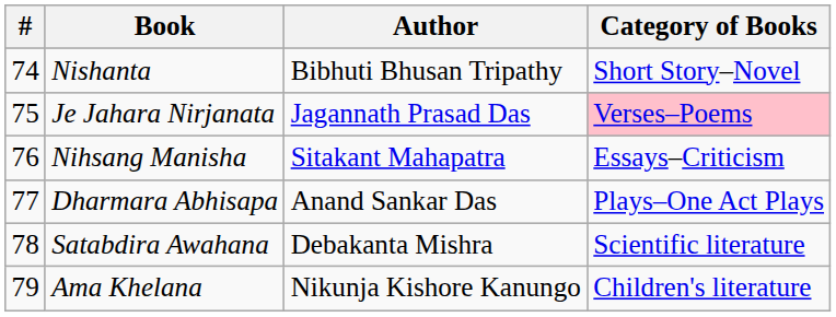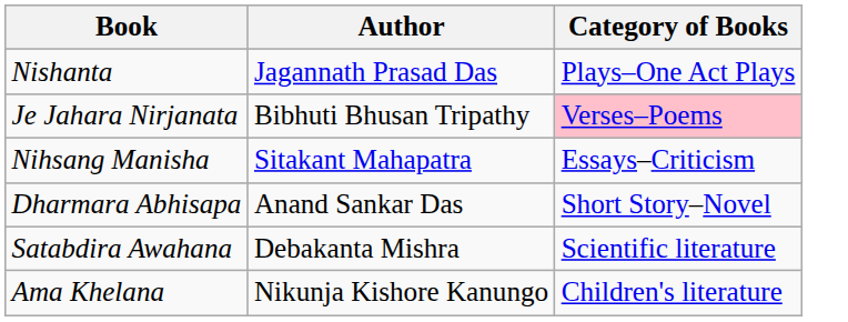- column: # | 74 | 75 | 76 | 77 | 78 | 79
Nishanta | Author: Bibhuti Bhusan Tripathy -> Jagannath Prasad Das
Nishanta | Category of Books: Short Story–Novel -> Plays–One Act Plays
Je Jahara Nirjanata | Author: Jagannath Prasad Das -> Bibhuti Bhusan Tripathy
Dharmara Abhisapa | Category of Books: Plays–One Act Plays -> Short Story–Novel
